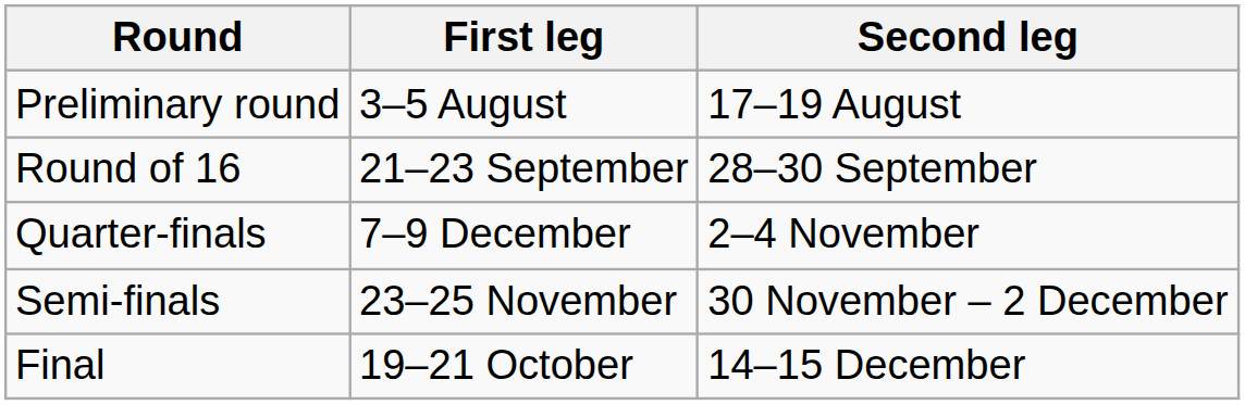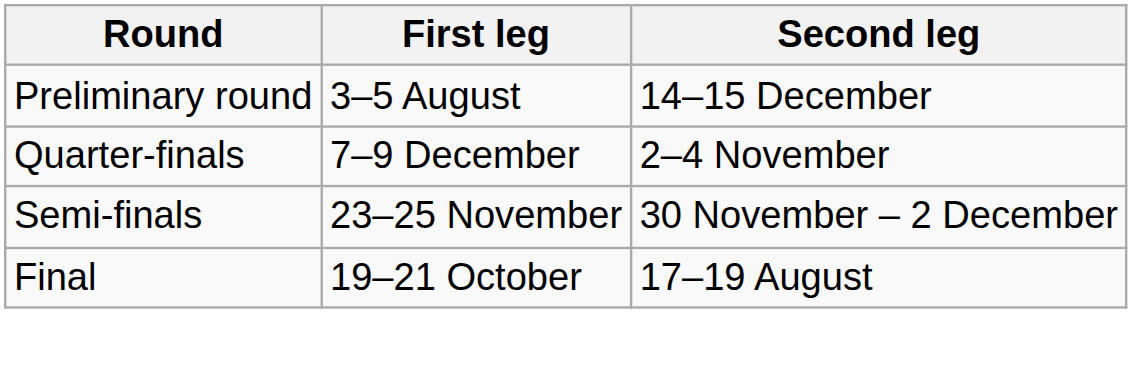Preliminary round | Second leg: 17–19 August -> 14–15 December
- row: Round of 16 | 21–23 September | 28–30 September
Final | Second leg: 14–15 December -> 17–19 August
